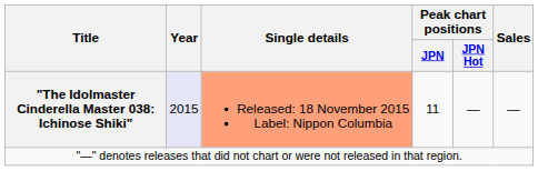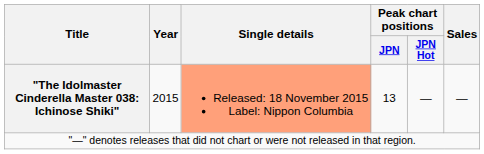"The Idolmaster Cinderella Master 038: Ichinose Shiki" | Year: lavender background -> no background
"The Idolmaster Cinderella Master 038: Ichinose Shiki" | Peak chart positions / JPN: 11 -> 13
